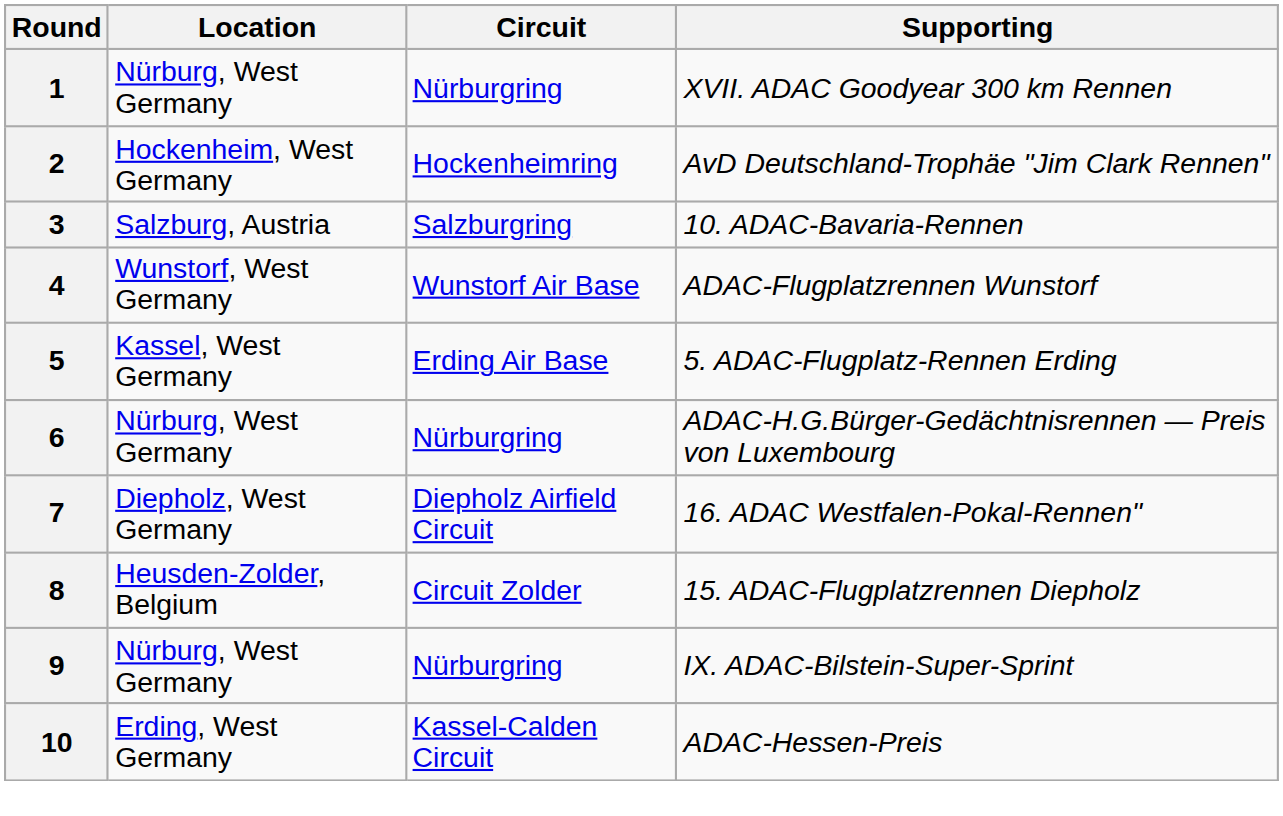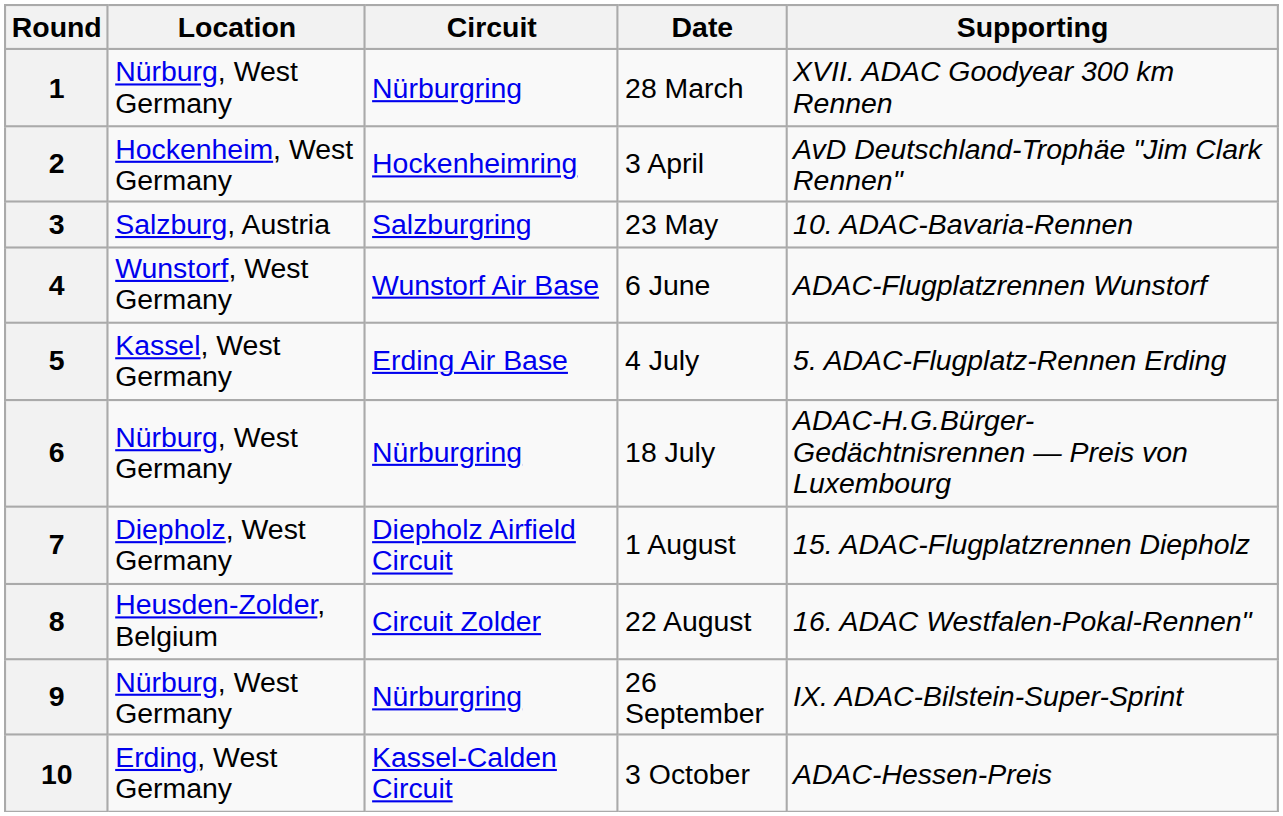+ column: Date | 28 March | 3 April | 23 May | 6 June | 4 July | 18 July | 1 August | 22 August | 26 September | 3 October
7 | Supporting: 16. ADAC Westfalen-Pokal-Rennen" -> 15. ADAC-Flugplatzrennen Diepholz
8 | Supporting: 15. ADAC-Flugplatzrennen Diepholz -> 16. ADAC Westfalen-Pokal-Rennen"
